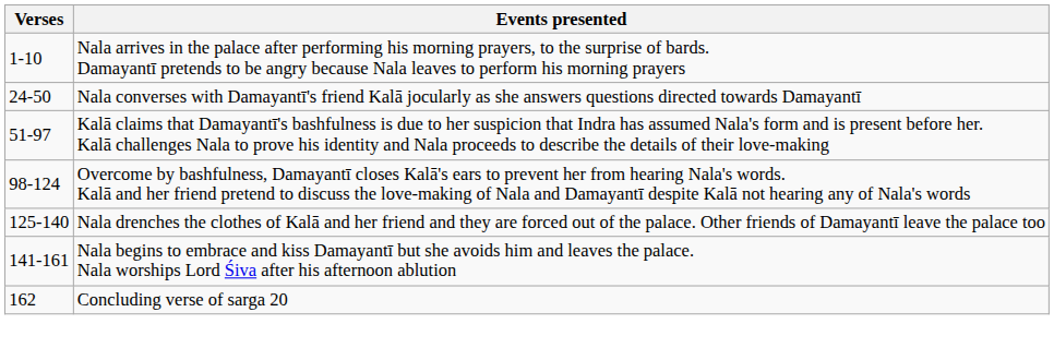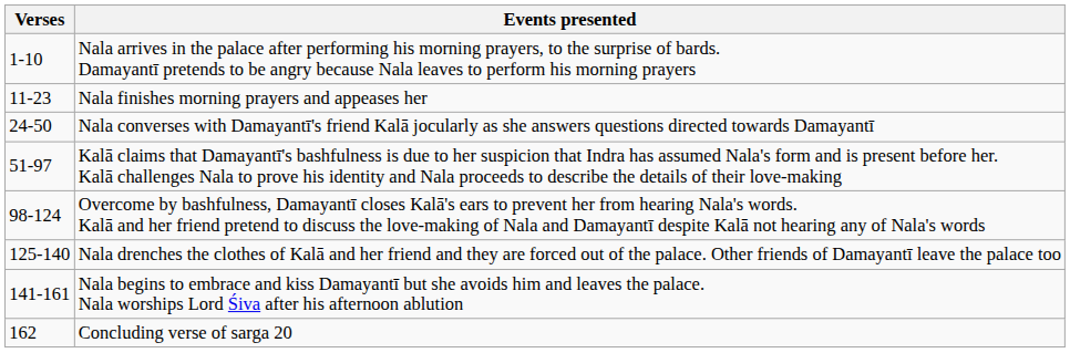+ row: 11-23 | Nala finishes morning prayers and appeases her
